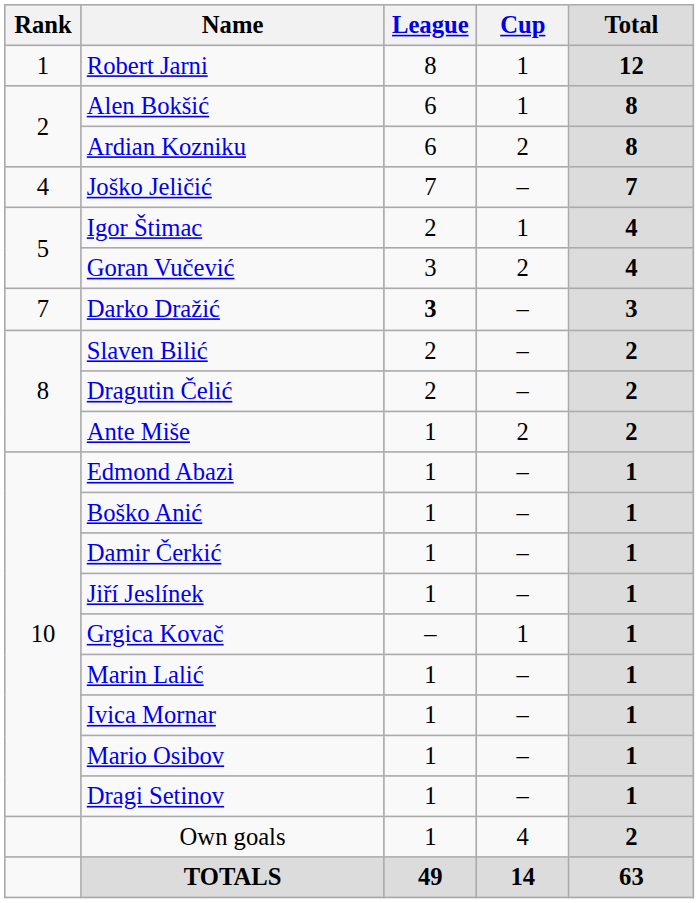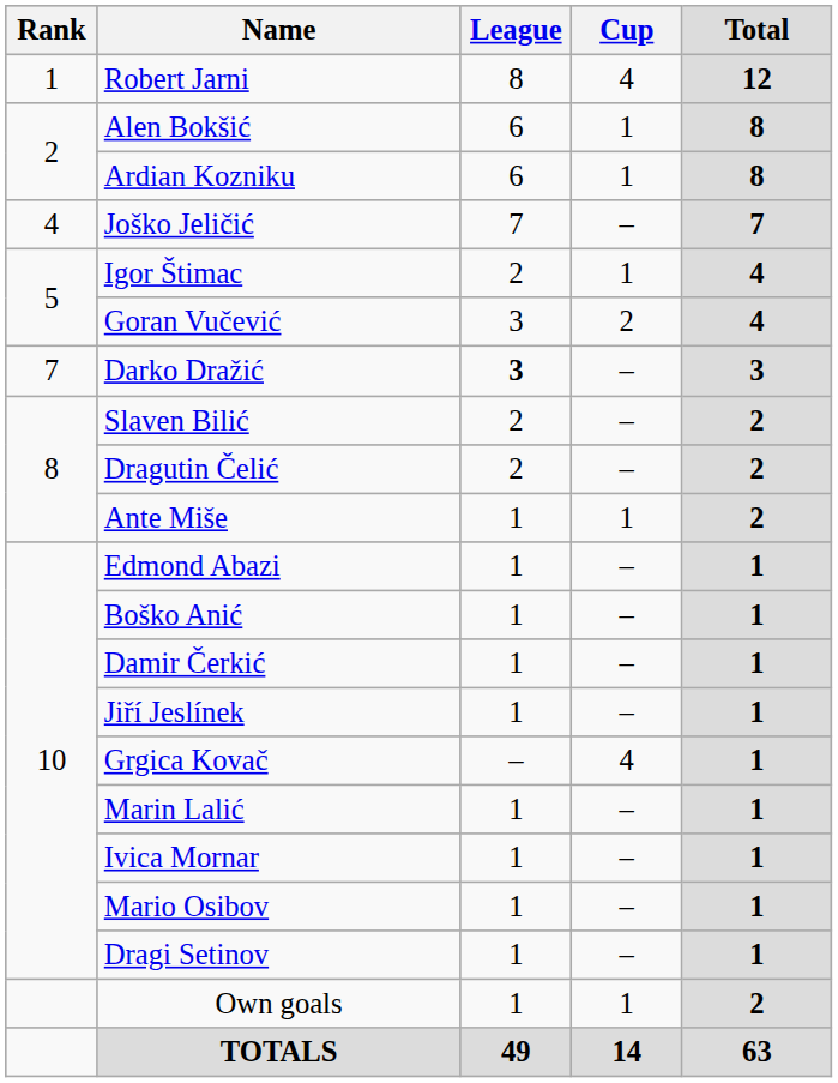Robert Jarni | Cup: 1 -> 4
Ardian Kozniku | Cup: 2 -> 1
Ante Miše | Cup: 2 -> 1
Grgica Kovač | Cup: 1 -> 4
Own goals | Cup: 4 -> 1
